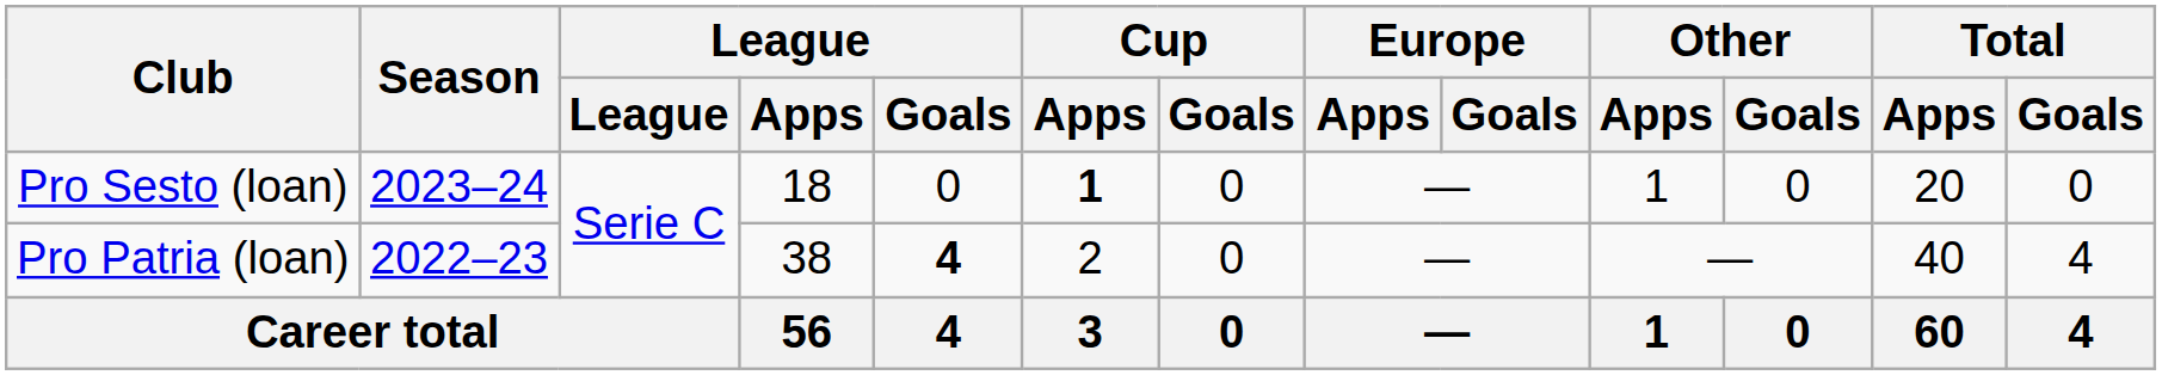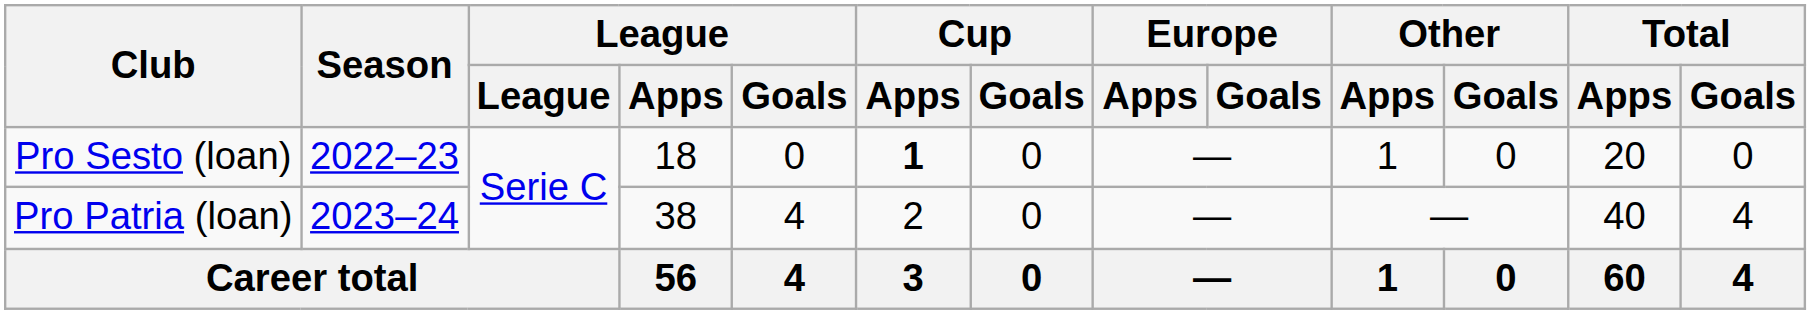Pro Sesto (loan) | Season: 2023–24 -> 2022–23
Pro Patria (loan) | Season: 2022–23 -> 2023–24
Pro Patria (loan) | League / Goals: bold -> normal
